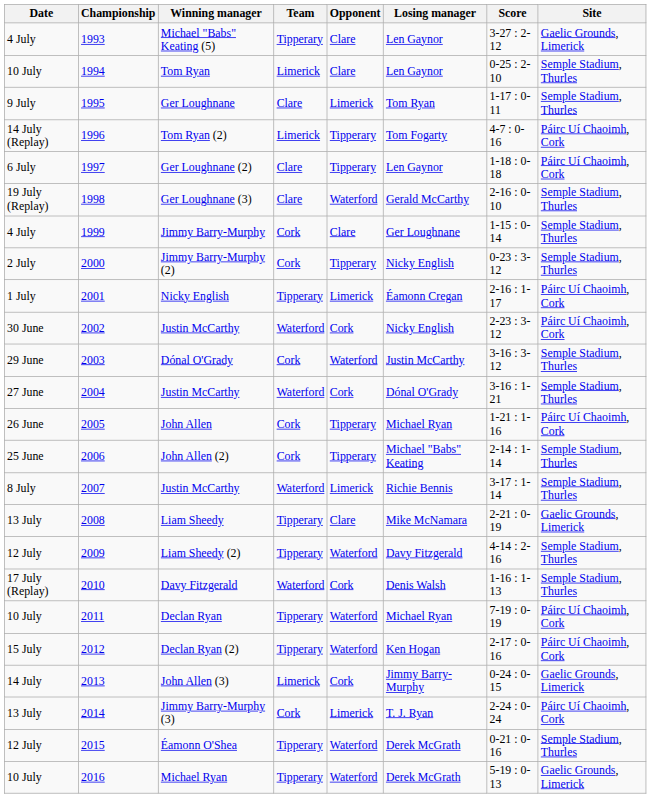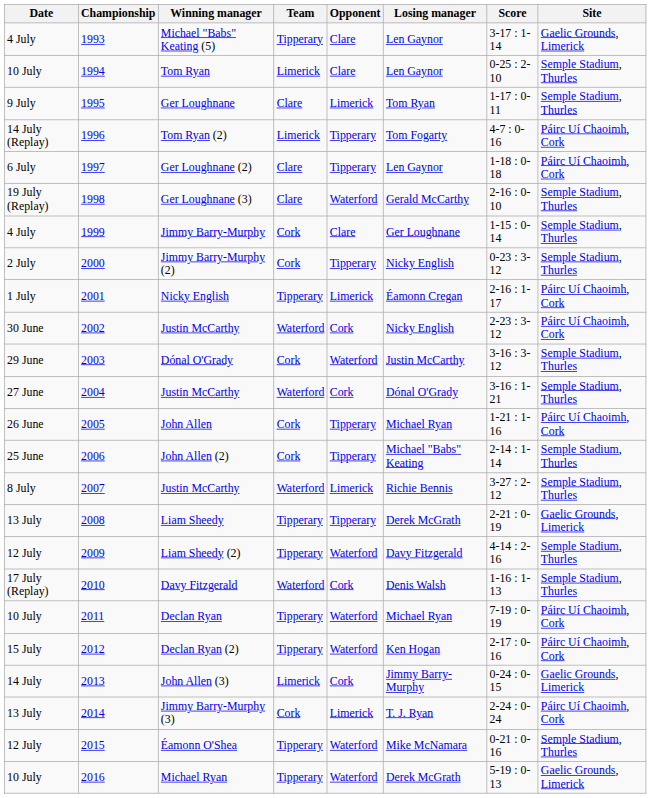Michael "Babs" Keating (5) | Score: 3-27 : 2-12 -> 3-17 : 1-14
2007 / Justin McCarthy | Score: 3-17 : 1-14 -> 3-27 : 2-12
Liam Sheedy | Opponent: Clare -> Tipperary
Liam Sheedy | Losing manager: Mike McNamara -> Derek McGrath
Éamonn O'Shea | Losing manager: Derek McGrath -> Mike McNamara
